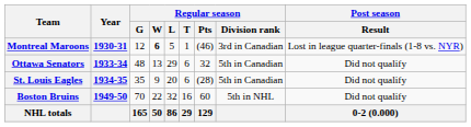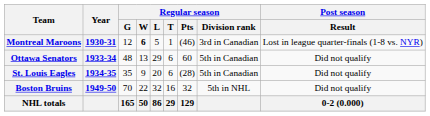Ottawa Senators | Regular season / Pts: 32 -> 60
Boston Bruins | Regular season / Pts: 60 -> 32
